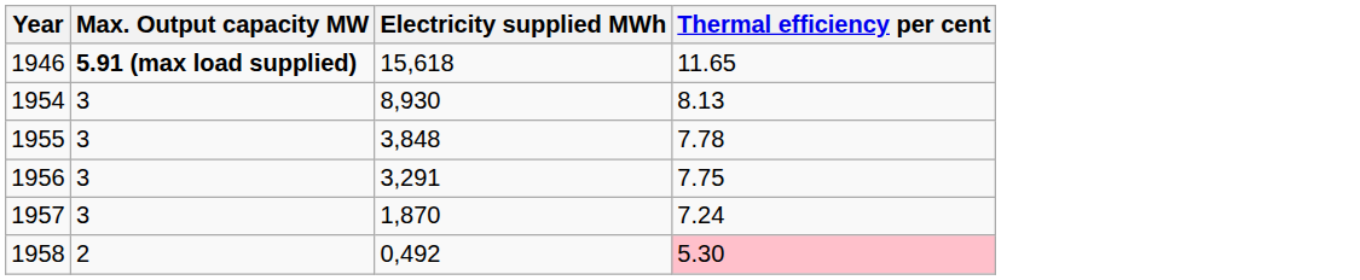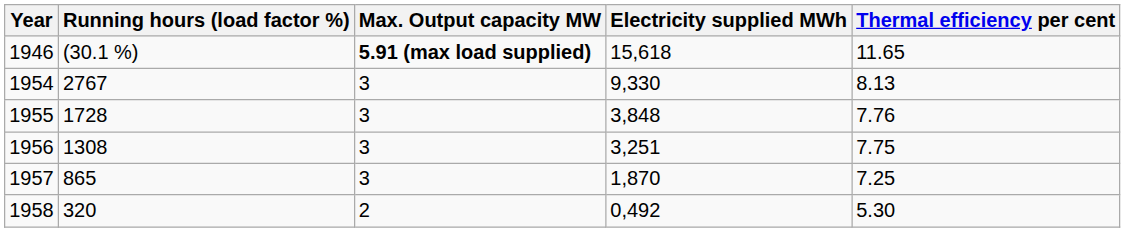+ column: Running hours (load factor %) | (30.1 %) | 2767 | 1728 | 1308 | 865 | 320
1954 | Electricity supplied MWh: 8,930 -> 9,330
1955 | Thermal efficiency per cent: 7.78 -> 7.76
1956 | Electricity supplied MWh: 3,291 -> 3,251
1957 | Thermal efficiency per cent: 7.24 -> 7.25
1958 | Thermal efficiency per cent: pink background -> no background
